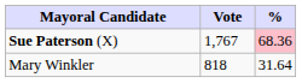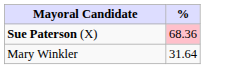- column: Vote | 1,767 | 818
